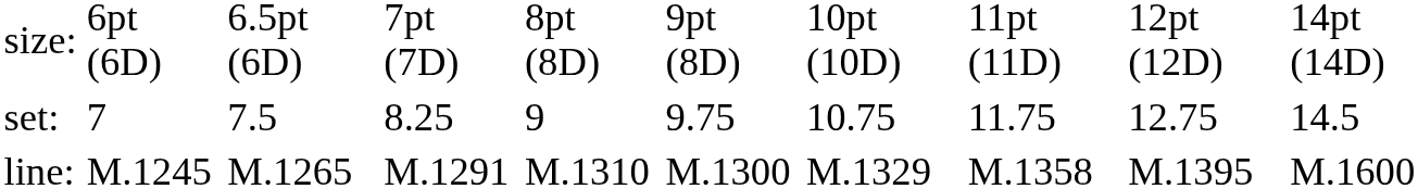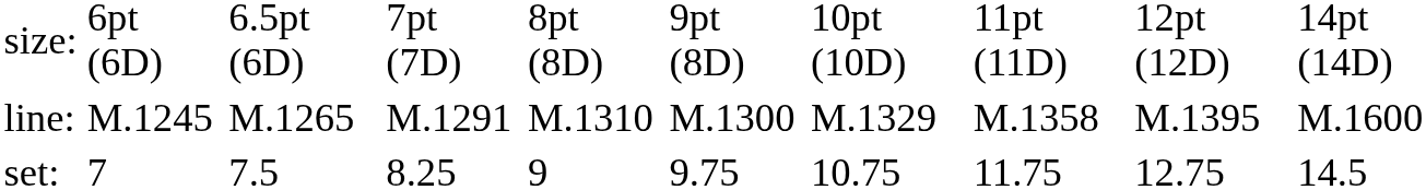rows swapped: set: <-> line:
